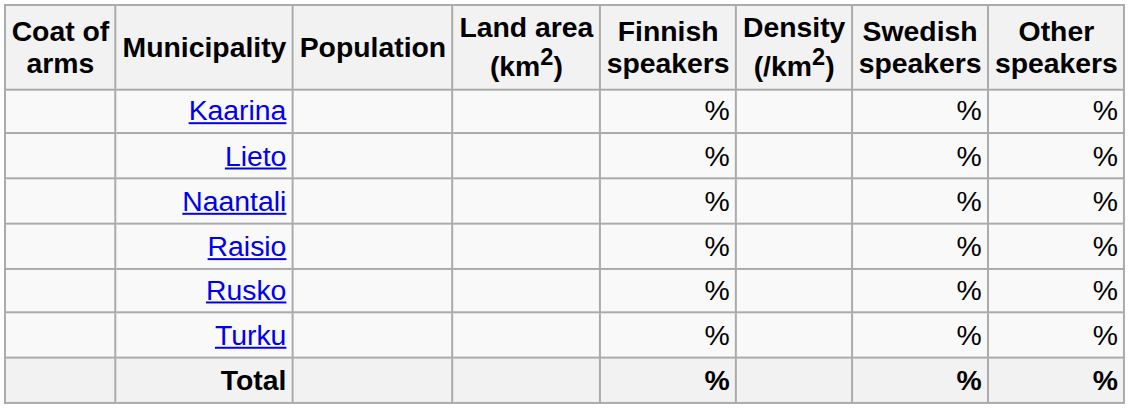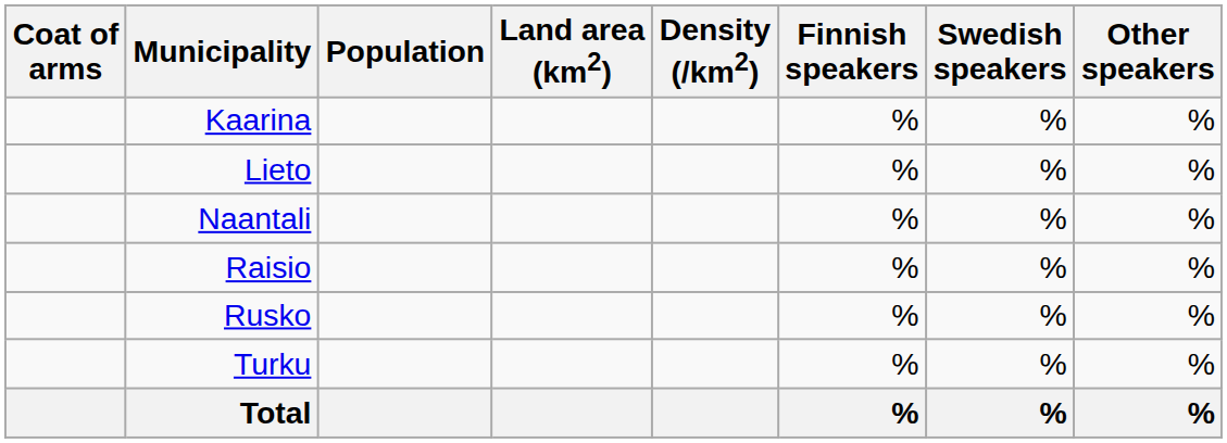columns swapped: Density (/km2) <-> Finnish speakers
